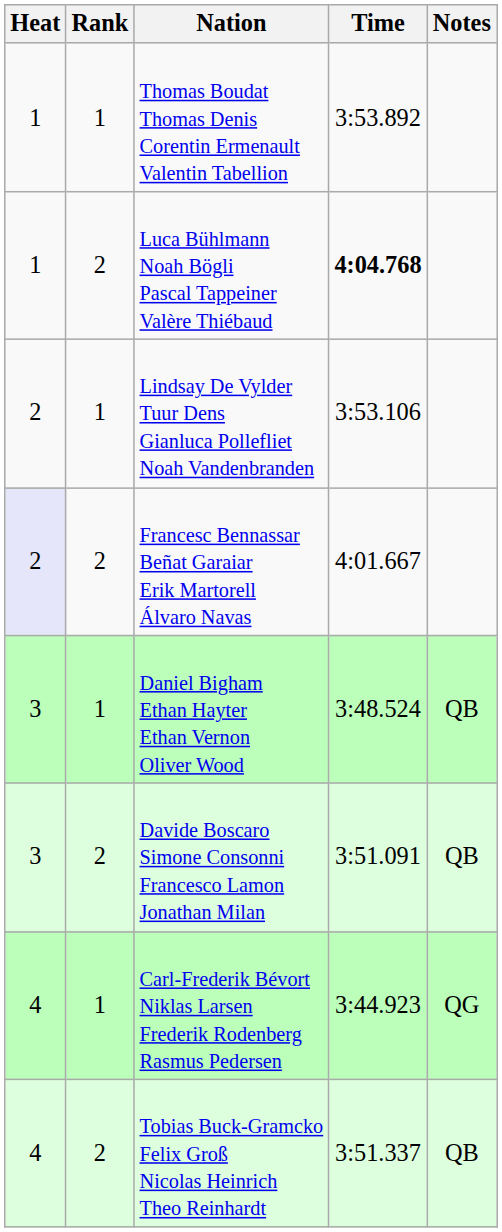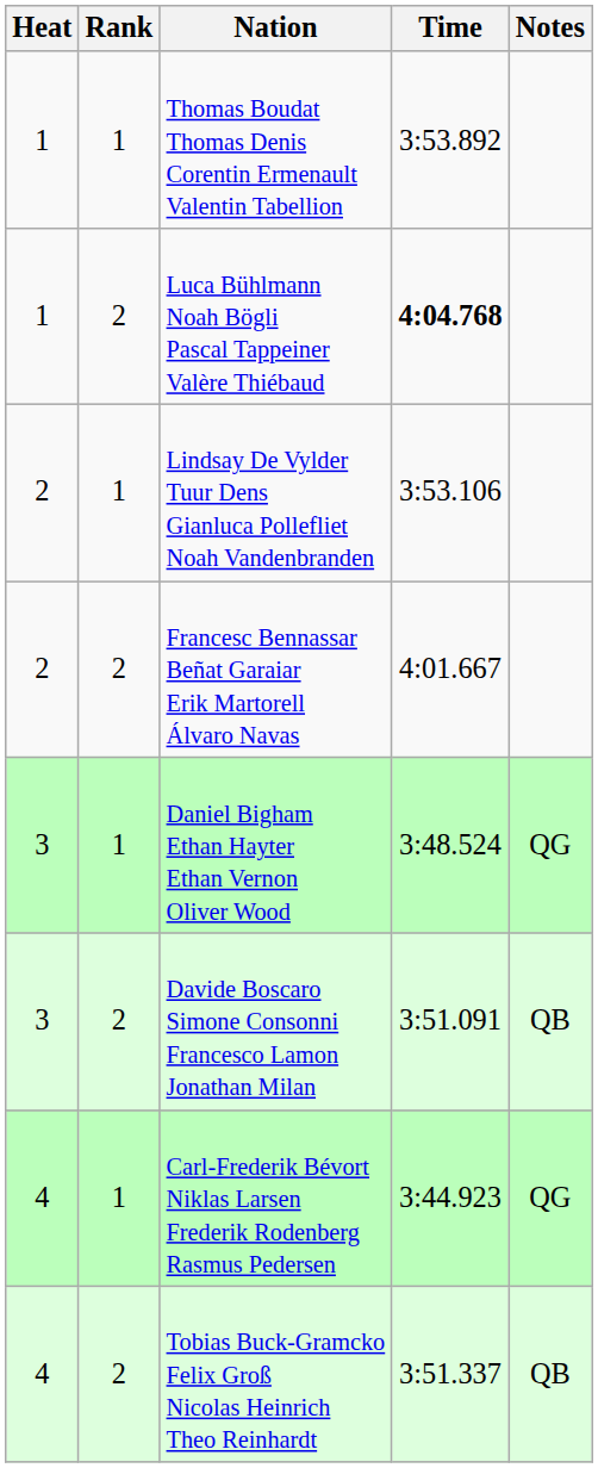Francesc Bennassar Beñat Garaiar Erik Martorell Álvaro Navas | Heat: lavender background -> no background
Daniel Bigham Ethan Hayter Ethan Vernon Oliver Wood | Notes: QB -> QG
